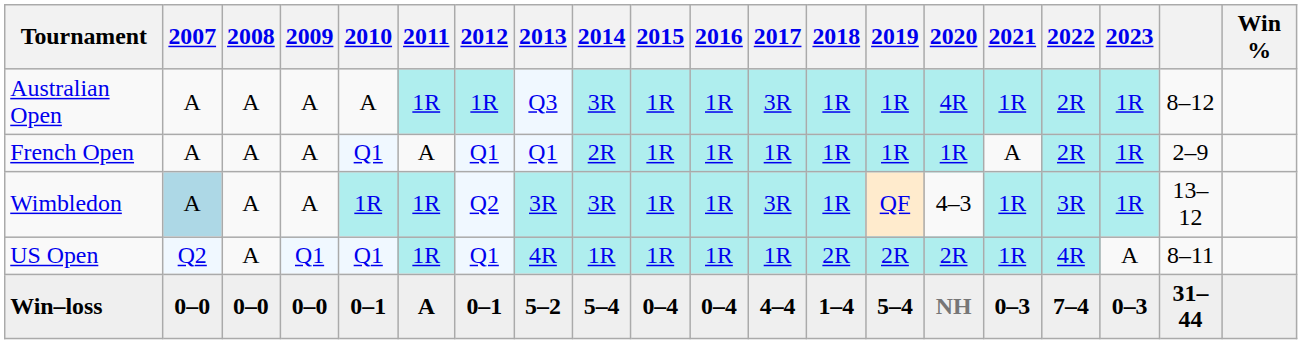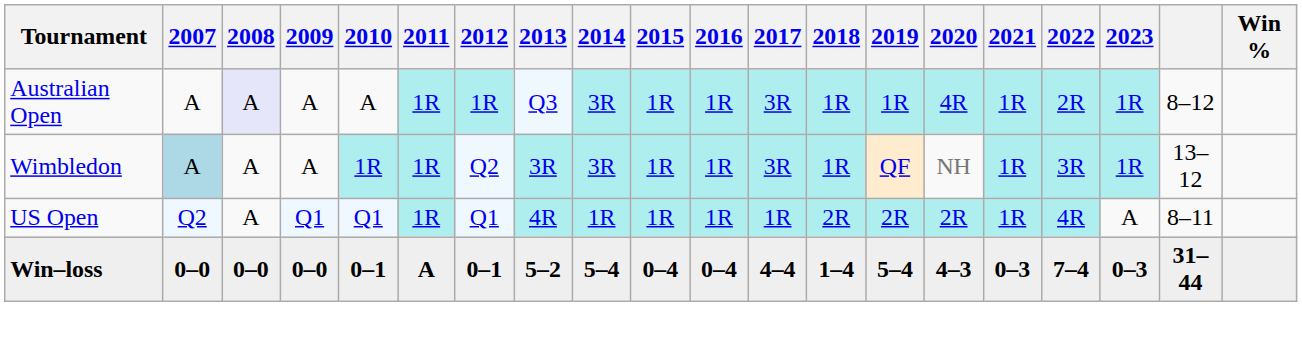Australian Open | 2008: no background -> lavender background
- row: French Open | A | A | A | Q1 | A | Q1 | Q1 | 2R | 1R | 1R | 1R | 1R | 1R | 1R | A | 2R | 1R | 2–9
Wimbledon | 2020: 4–3 -> NH
Win–loss | 2020: NH -> 4–3
